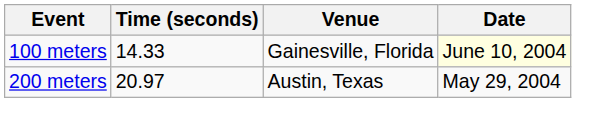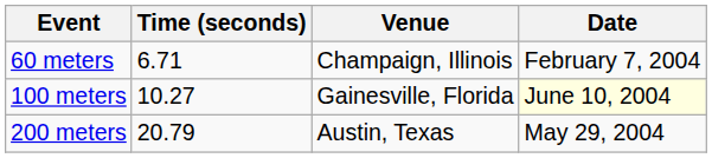+ row: 60 meters | 6.71 | Champaign, Illinois | February 7, 2004
100 meters | Time (seconds): 14.33 -> 10.27
200 meters | Time (seconds): 20.97 -> 20.79
